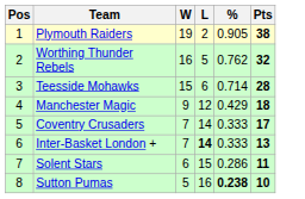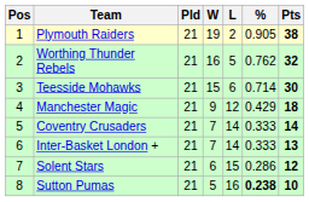+ column: Pld | 21 | 21 | 21 | 21 | 21 | 21 | 21 | 21
Teesside Mohawks | Pts: 28 -> 30
Coventry Crusaders | Pts: 17 -> 14
Inter-Basket London + | L: bold -> normal
Solent Stars | Pts: 11 -> 12
